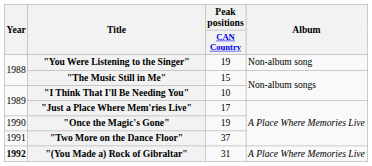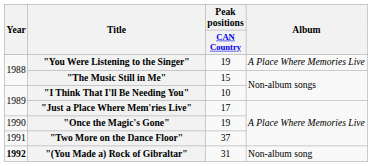"You Were Listening to the Singer" | Album: Non-album song -> A Place Where Memories Live
"(You Made a) Rock of Gibraltar" | Album: A Place Where Memories Live -> Non-album song
